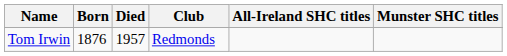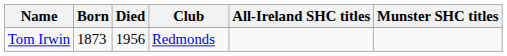Tom Irwin | Born: 1876 -> 1873
Tom Irwin | Died: 1957 -> 1956
